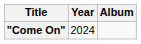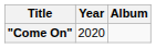"Come On" | Year: 2024 -> 2020
